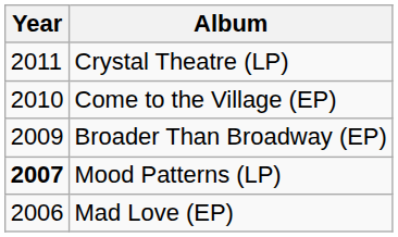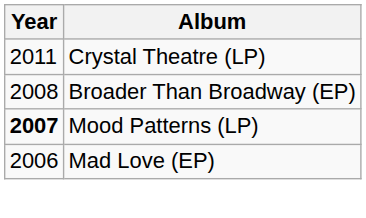- row: 2010 | Come to the Village (EP)
Broader Than Broadway (EP) | Year: 2009 -> 2008
